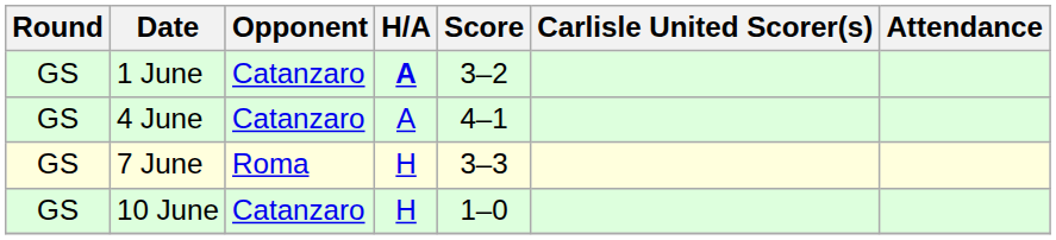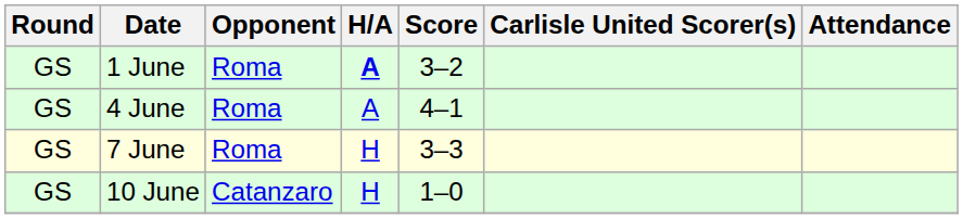1 June | Opponent: Catanzaro -> Roma
4 June | Opponent: Catanzaro -> Roma
